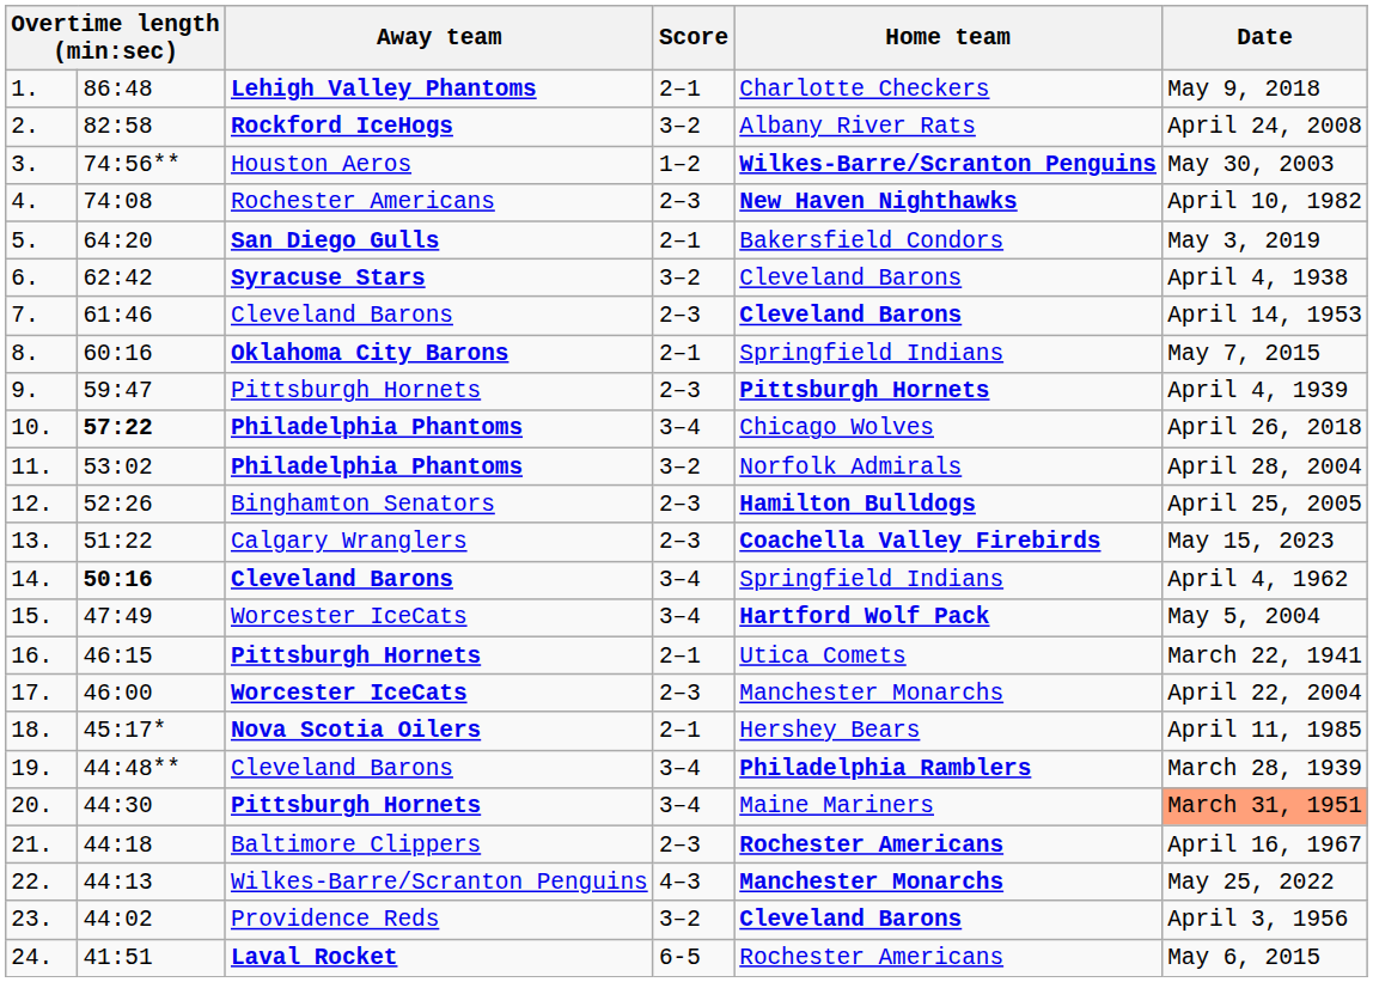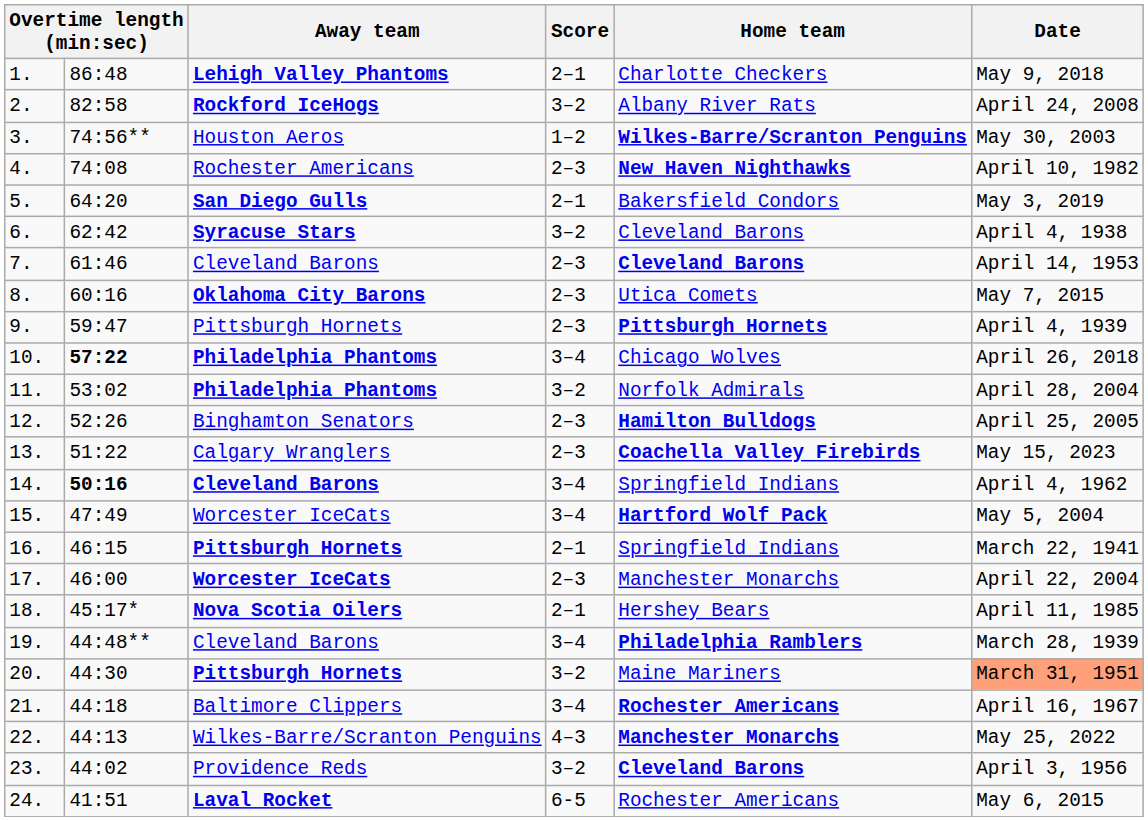8. | Score: 2–1 -> 2–3
8. | Home team: Springfield Indians -> Utica Comets
16. | Home team: Utica Comets -> Springfield Indians
20. | Score: 3–4 -> 3–2
21. | Score: 2–3 -> 3–4
